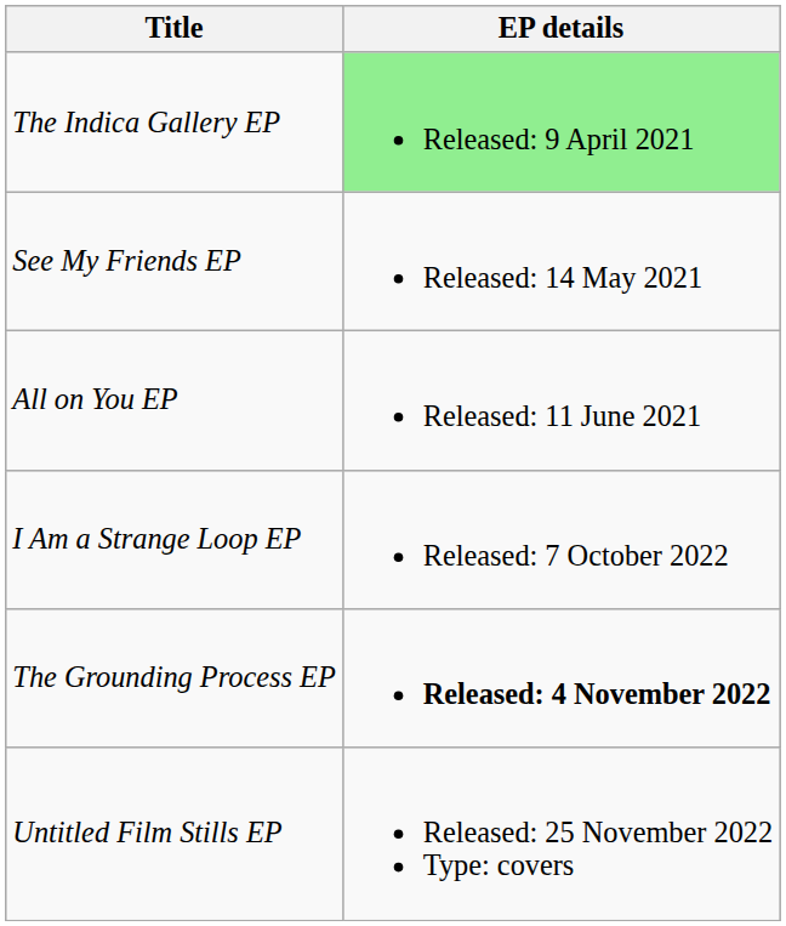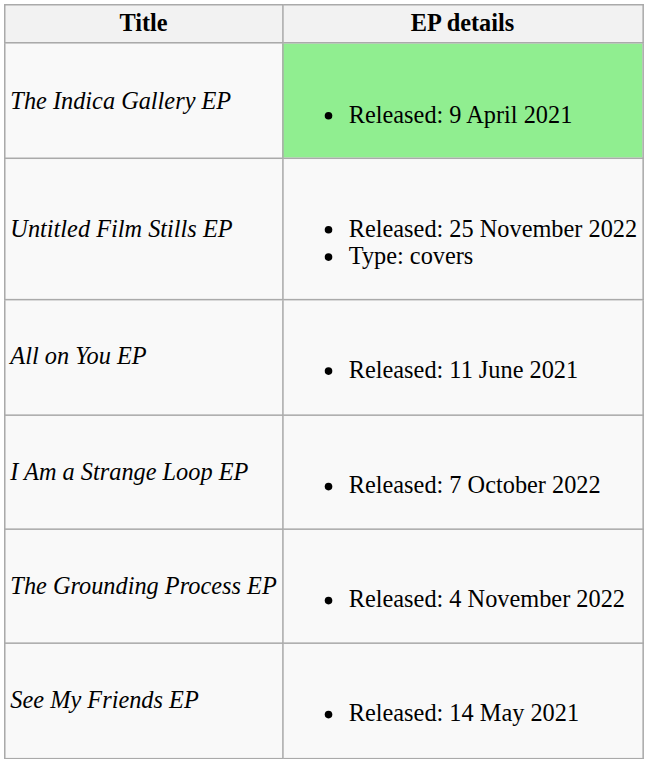rows swapped: See My Friends EP <-> Untitled Film Stills EP
The Grounding Process EP | EP details: bold -> normal
